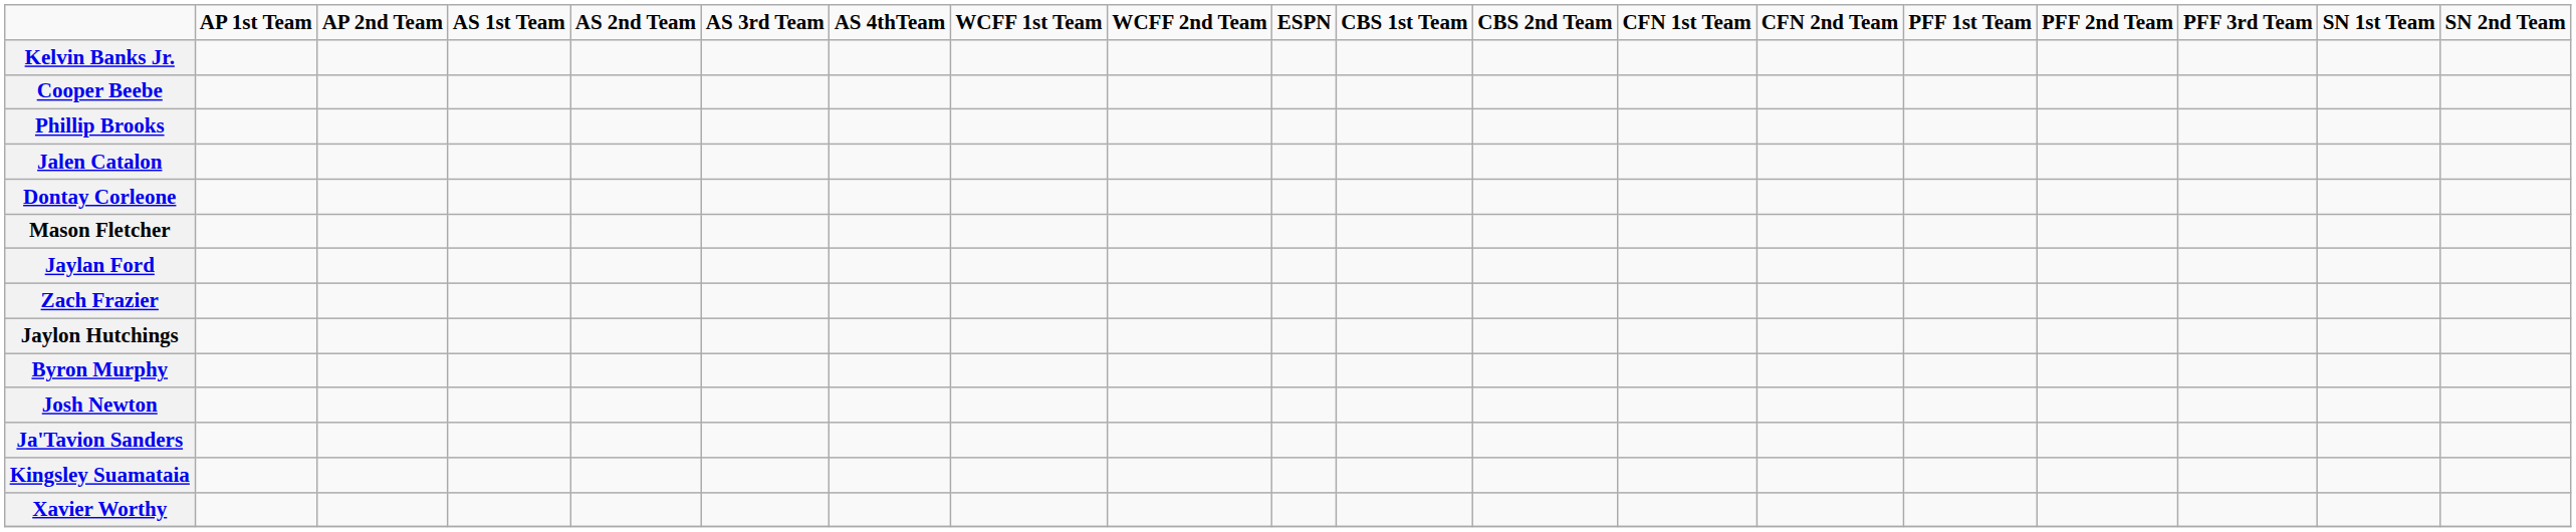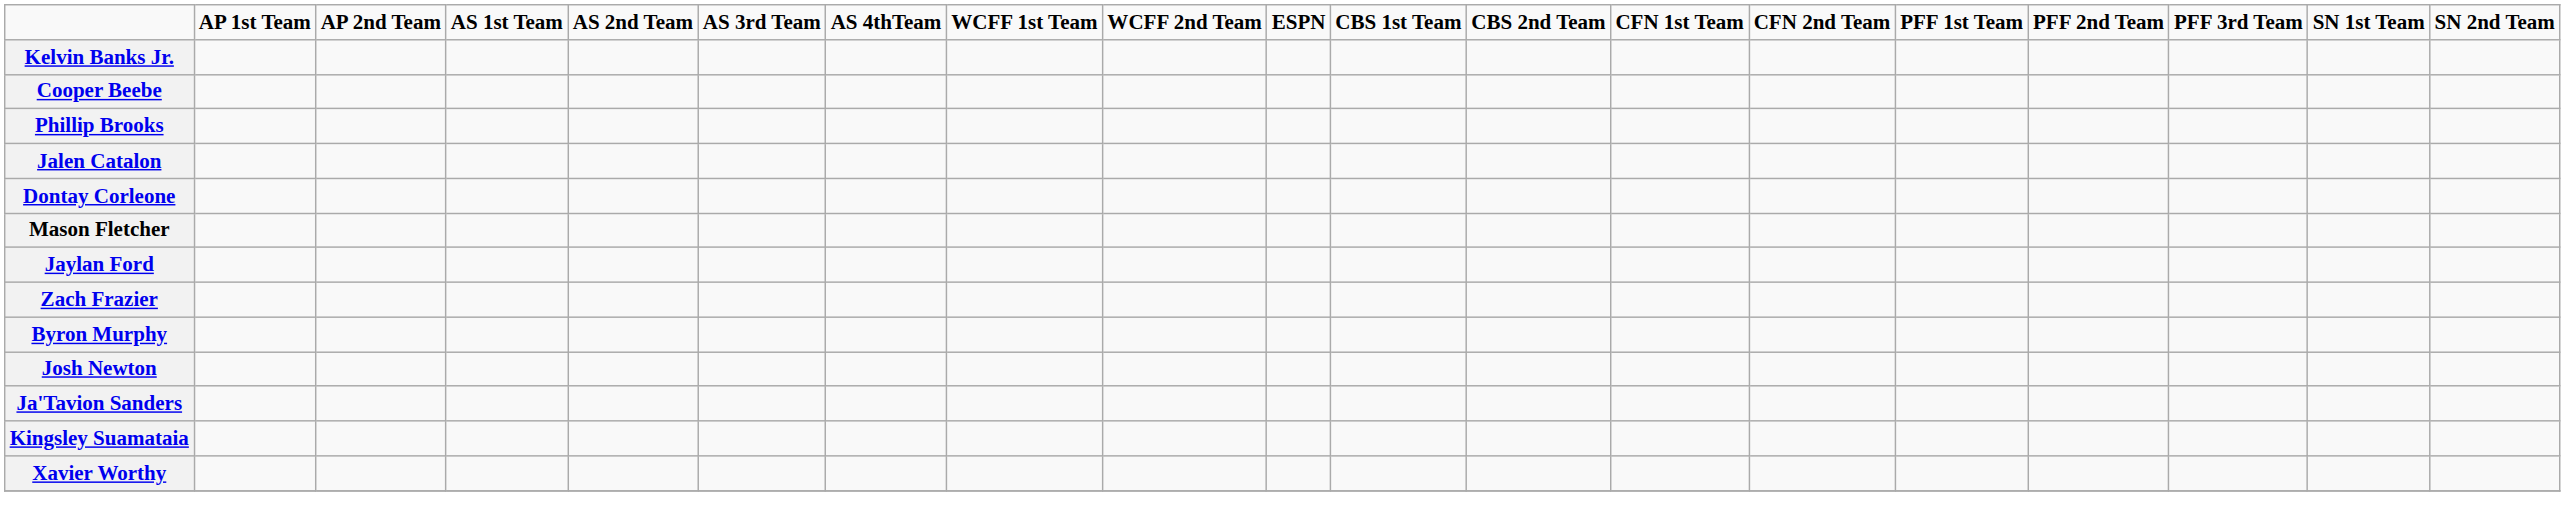- row: Jaylon Hutchings
